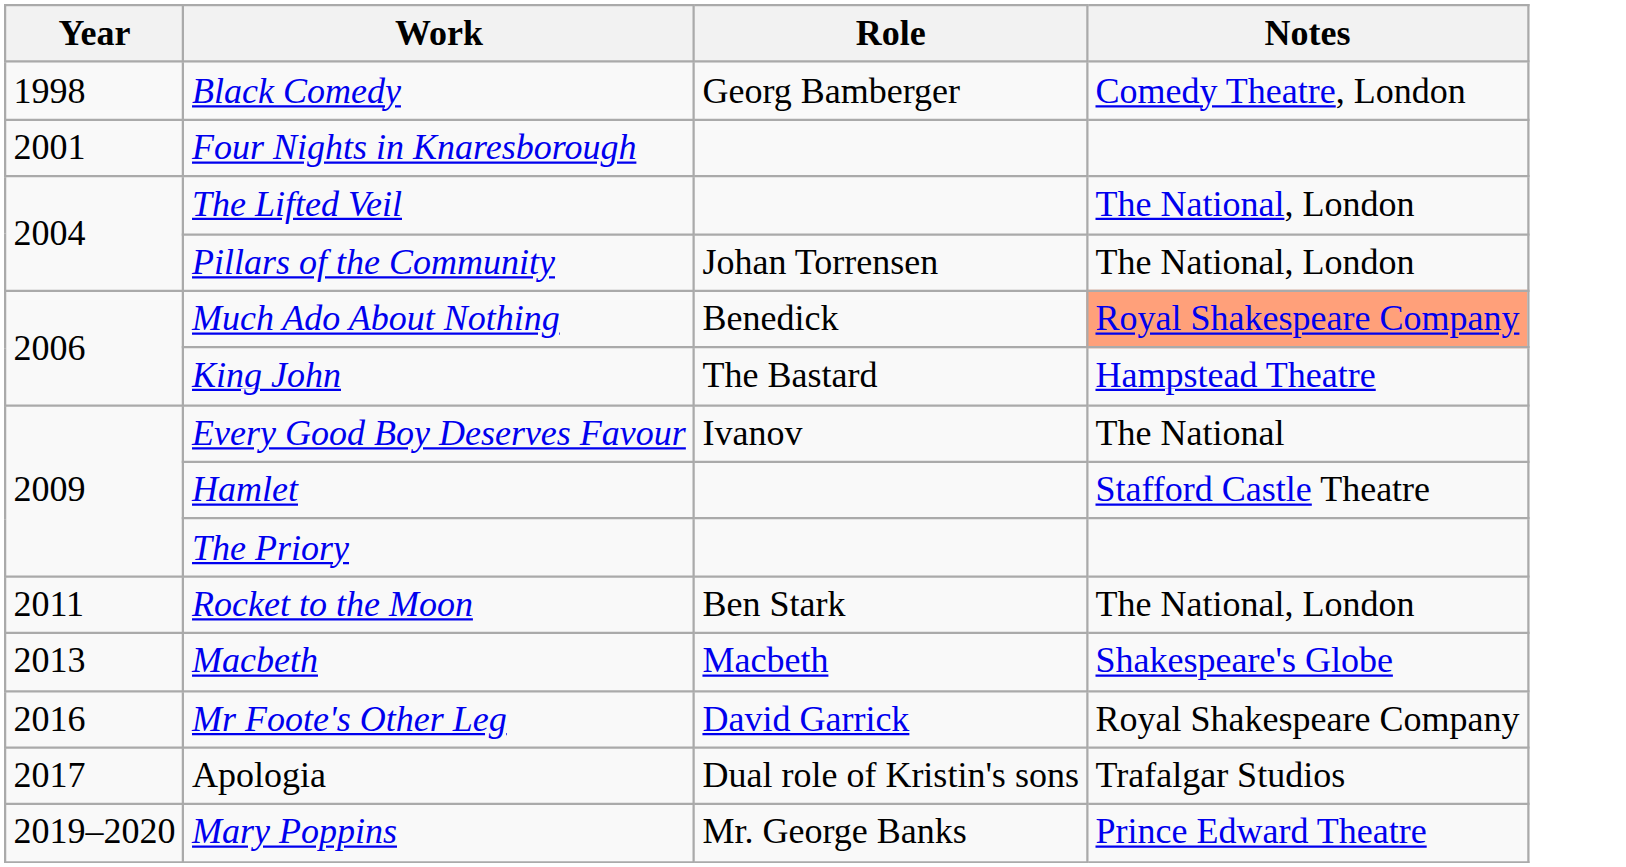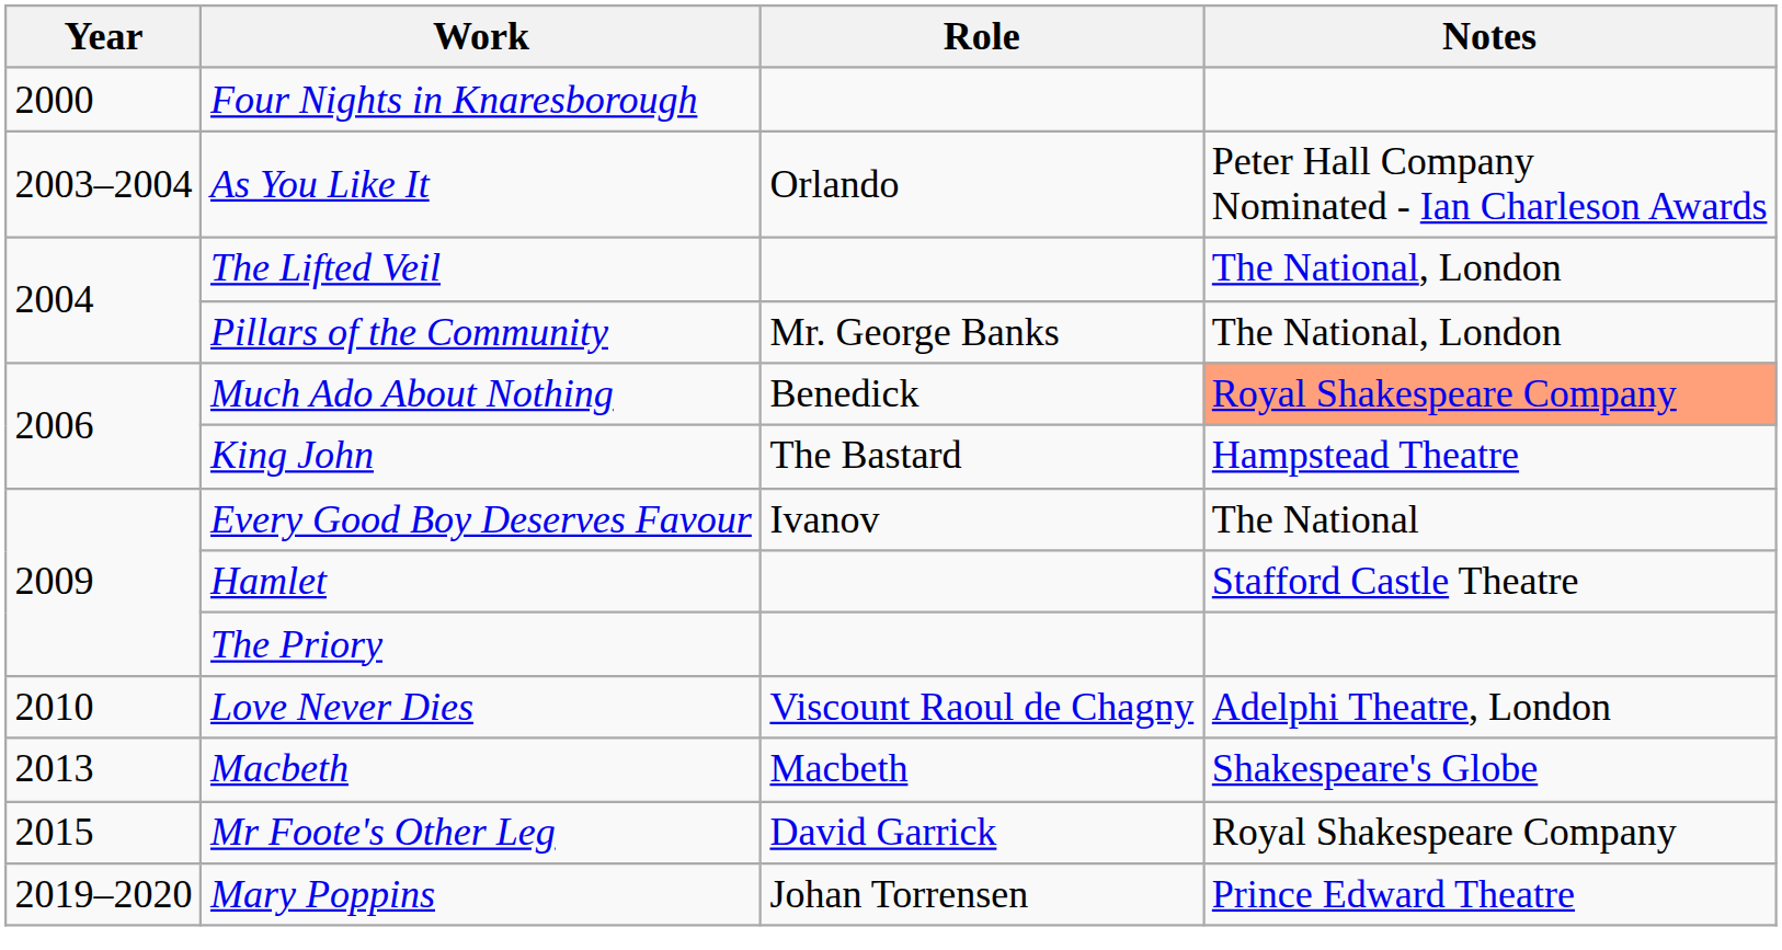- row: 1998 | Black Comedy | Georg Bamberger | Comedy Theatre, London
Four Nights in Knaresborough | Year: 2001 -> 2000
+ row: 2003–2004 | As You Like It | Orlando | Peter Hall Company Nominated - Ian Charleson Awards
Pillars of the Community | Role: Johan Torrensen -> Mr. George Banks
+ row: 2010 | Love Never Dies | Viscount Raoul de Chagny | Adelphi Theatre, London
- row: 2011 | Rocket to the Moon | Ben Stark | The National, London
Mr Foote's Other Leg | Year: 2016 -> 2015
- row: 2017 | Apologia | Dual role of Kristin's sons | Trafalgar Studios
Mary Poppins | Role: Mr. George Banks -> Johan Torrensen
